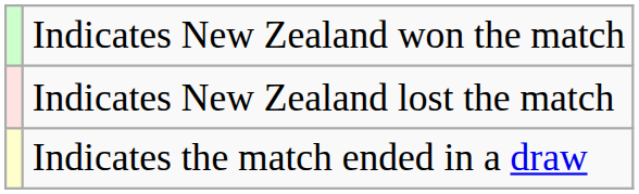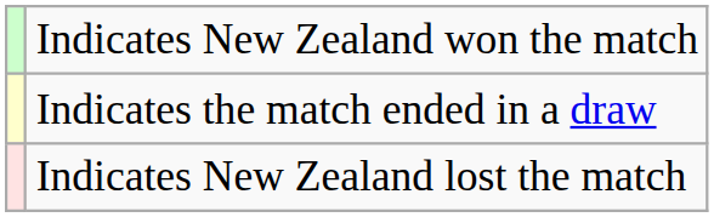rows swapped: Indicates the match ended in a draw <-> Indicates New Zealand lost the match
